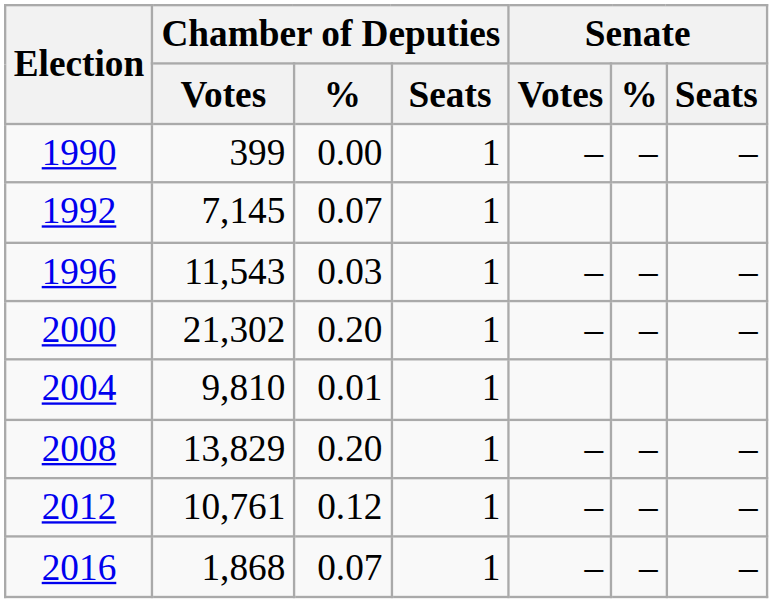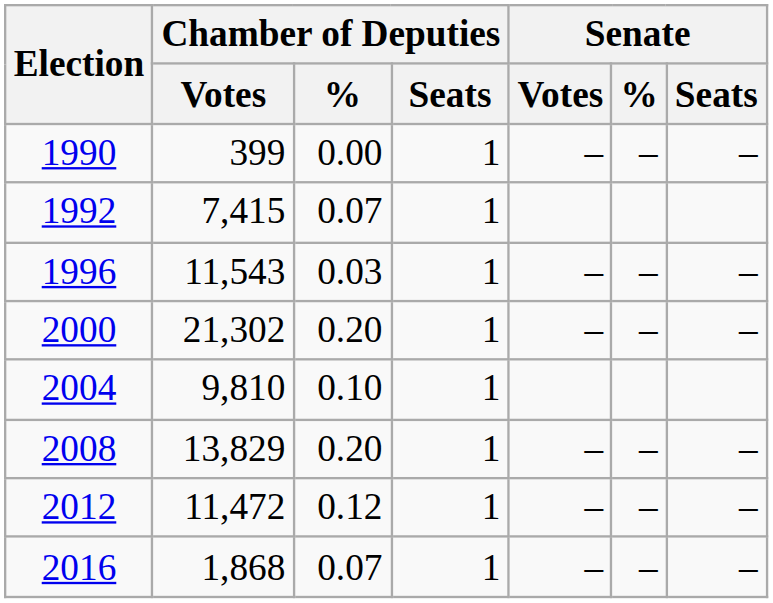1992 | Chamber of Deputies / Votes: 7,145 -> 7,415
2004 | Chamber of Deputies / %: 0.01 -> 0.10
2012 | Chamber of Deputies / Votes: 10,761 -> 11,472
